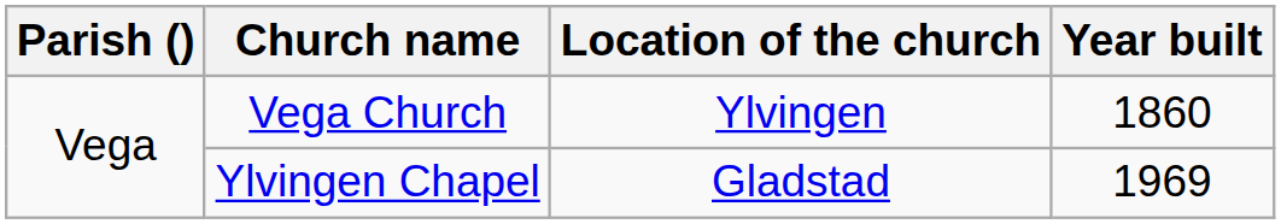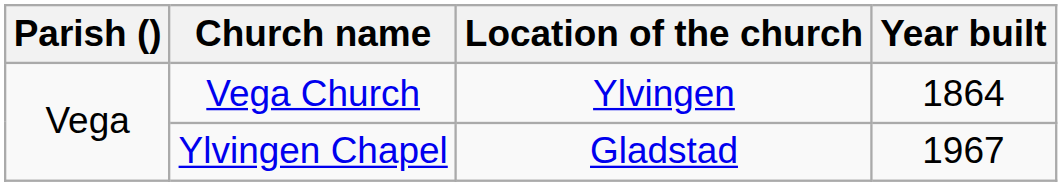Vega Church | Year built: 1860 -> 1864
Ylvingen Chapel | Year built: 1969 -> 1967
